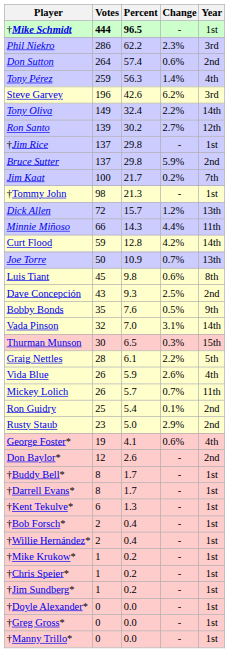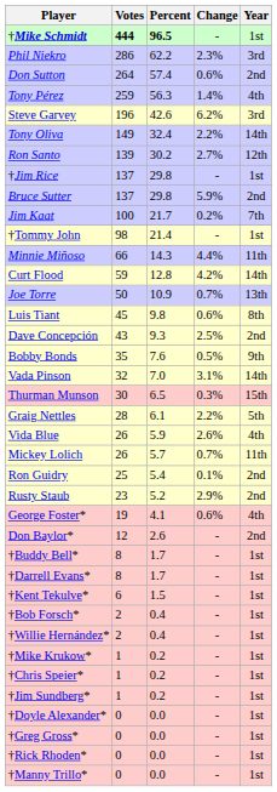†Tommy John | Percent: 21.3 -> 21.4
- row: Dick Allen | 72 | 15.7 | 1.2% | 13th
Rusty Staub | Percent: 5.0 -> 5.2
†Kent Tekulve* | Percent: 1.3 -> 1.5
+ row: †Rick Rhoden* | 0 | 0.0 | - | 1st
